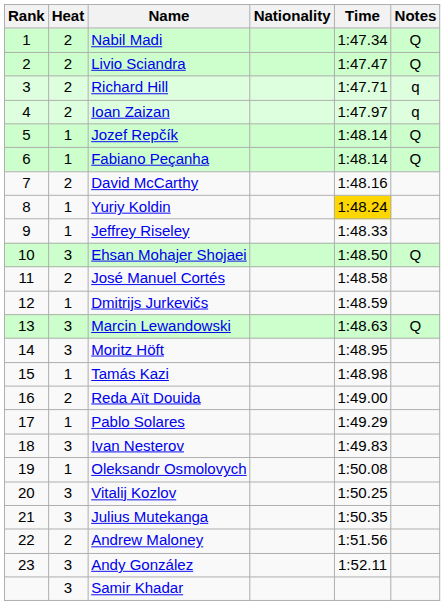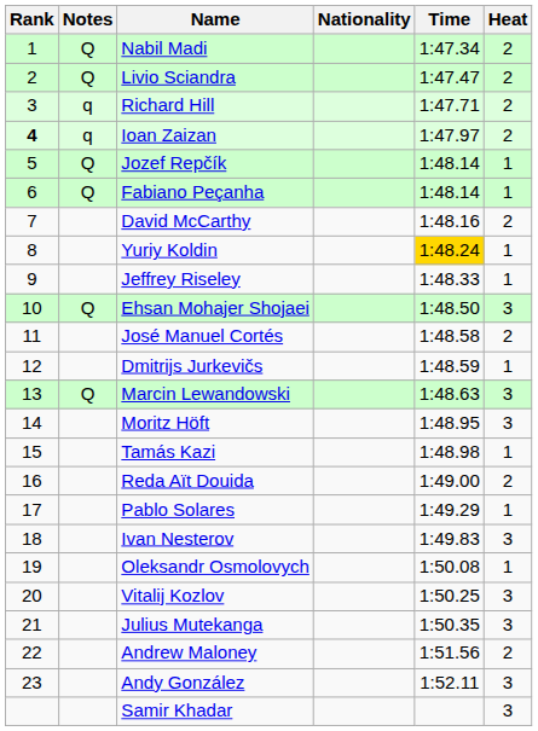columns swapped: Heat <-> Notes
Ioan Zaizan | Rank: normal -> bold
